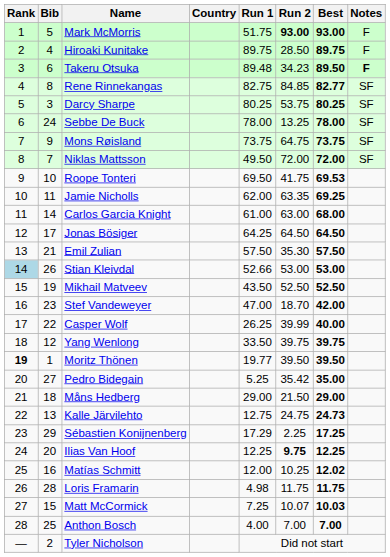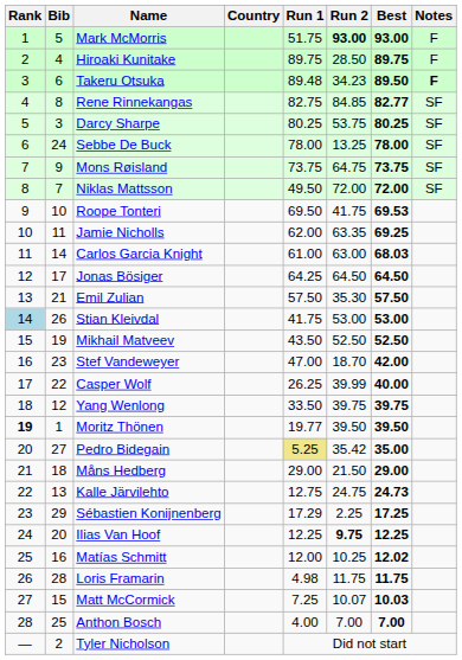Carlos Garcia Knight | Best: 68.00 -> 68.03
Stian Kleivdal | Run 1: 52.66 -> 41.75
Pedro Bidegain | Run 1: no background -> khaki background
